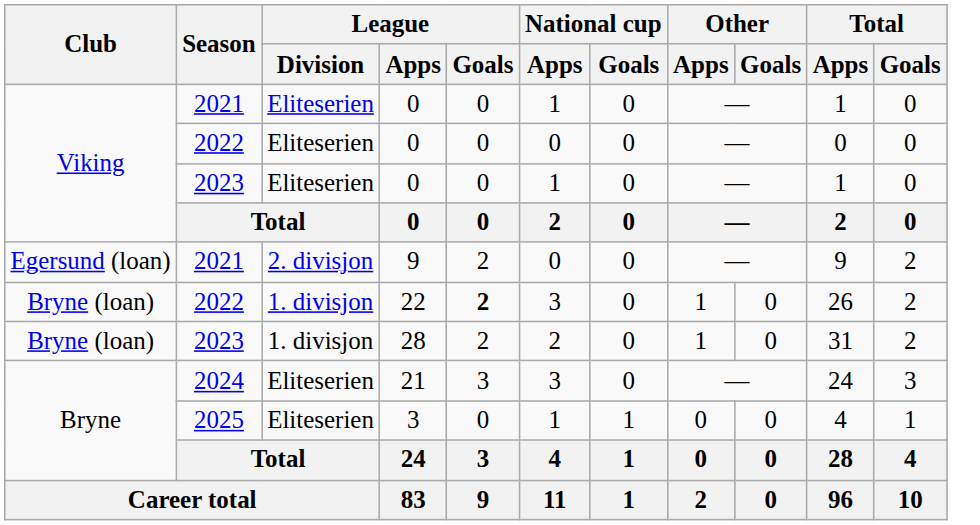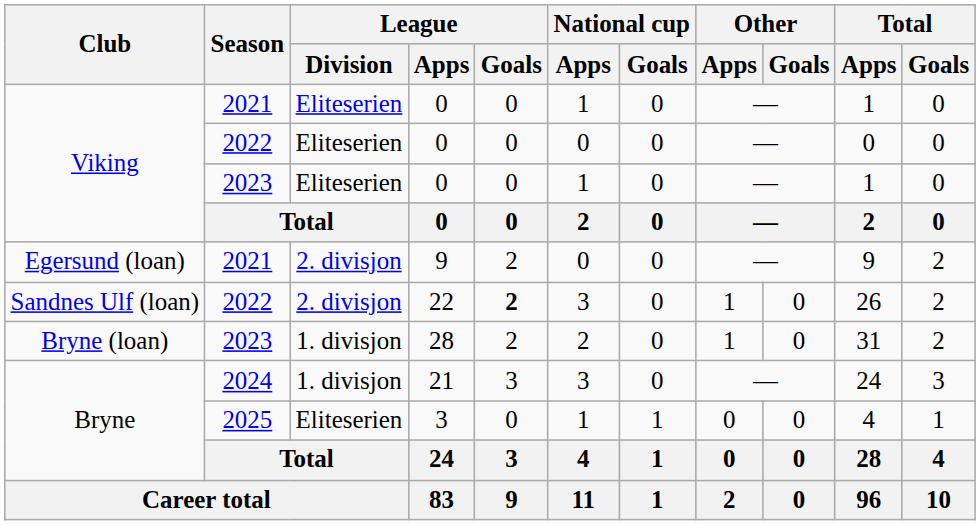22 | Club: Bryne (loan) -> Sandnes Ulf (loan)
22 | League / Division: 1. divisjon -> 2. divisjon
21 | League / Division: Eliteserien -> 1. divisjon
